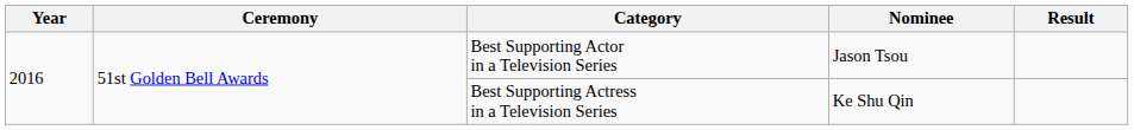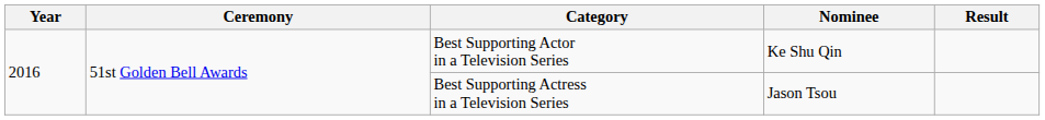Best Supporting Actor in a Television Series | Nominee: Jason Tsou -> Ke Shu Qin
Best Supporting Actress in a Television Series | Nominee: Ke Shu Qin -> Jason Tsou
